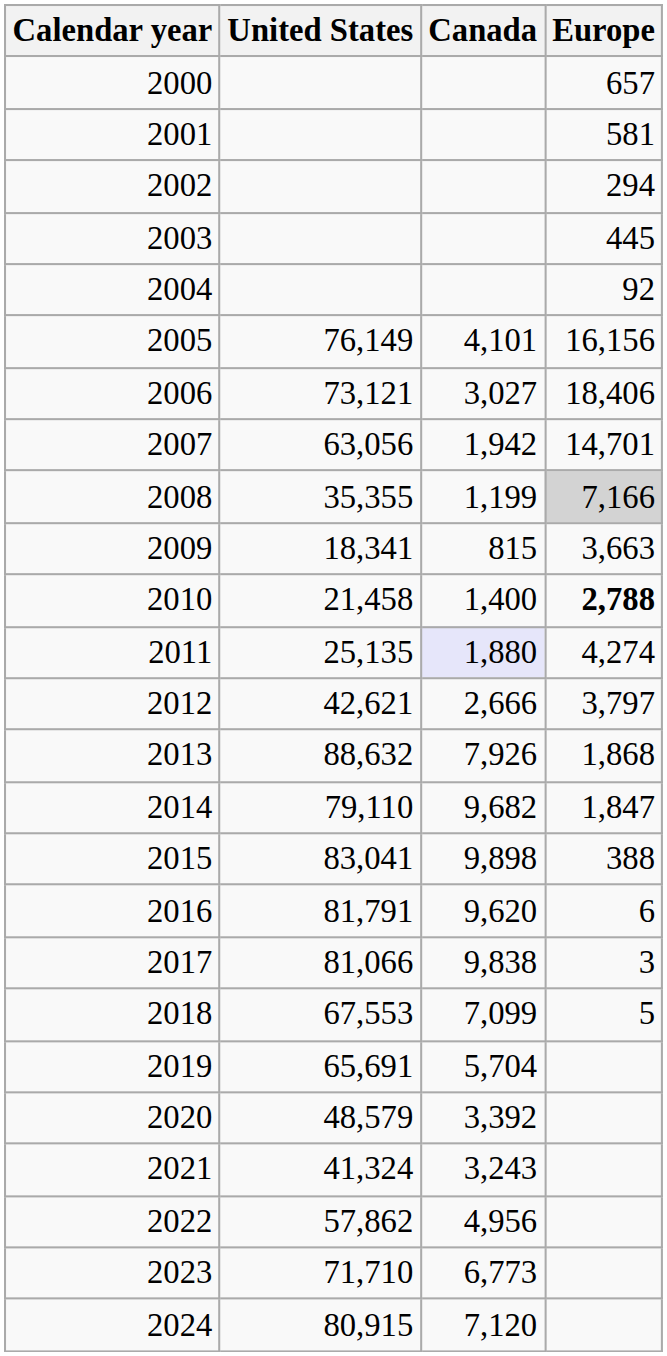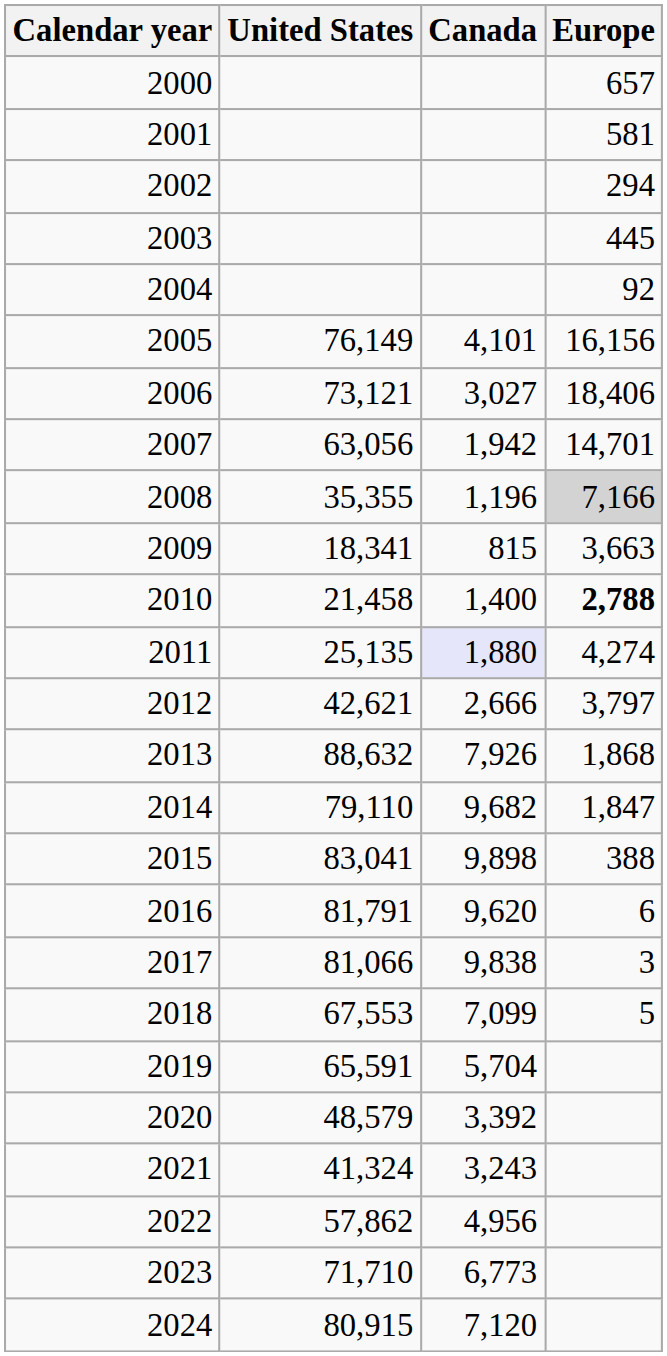2008 | Canada: 1,199 -> 1,196
2019 | United States: 65,691 -> 65,591
